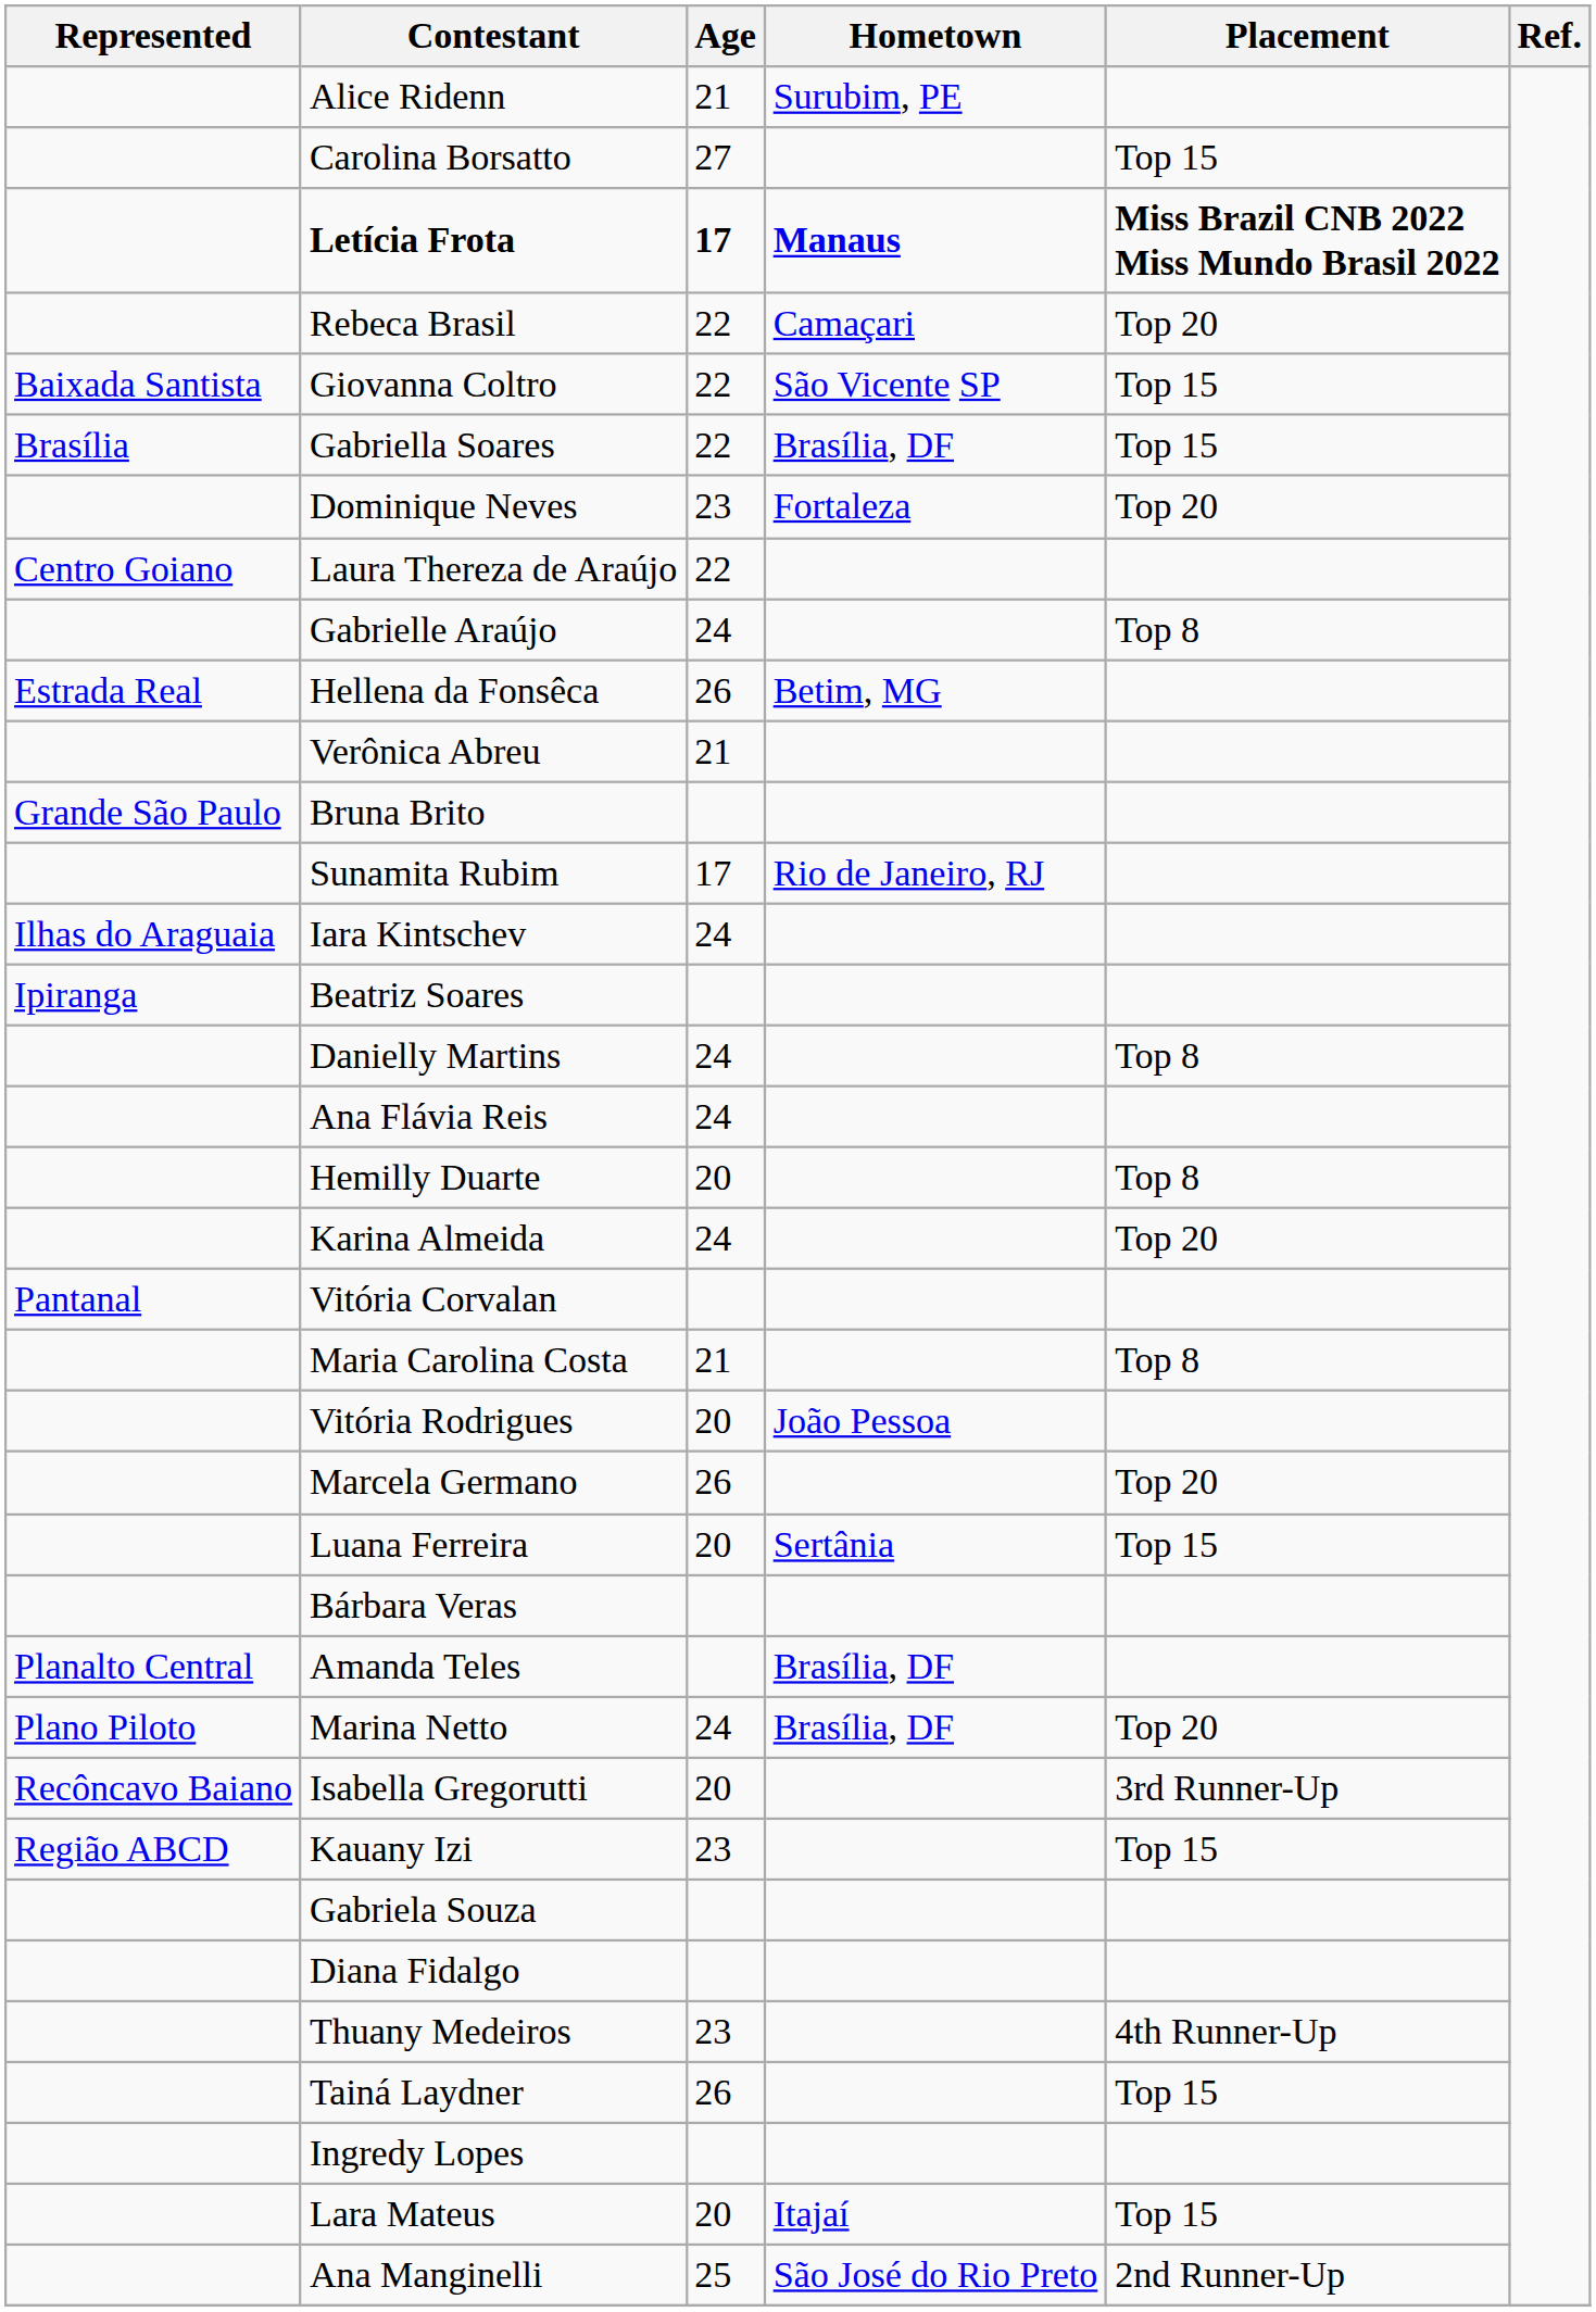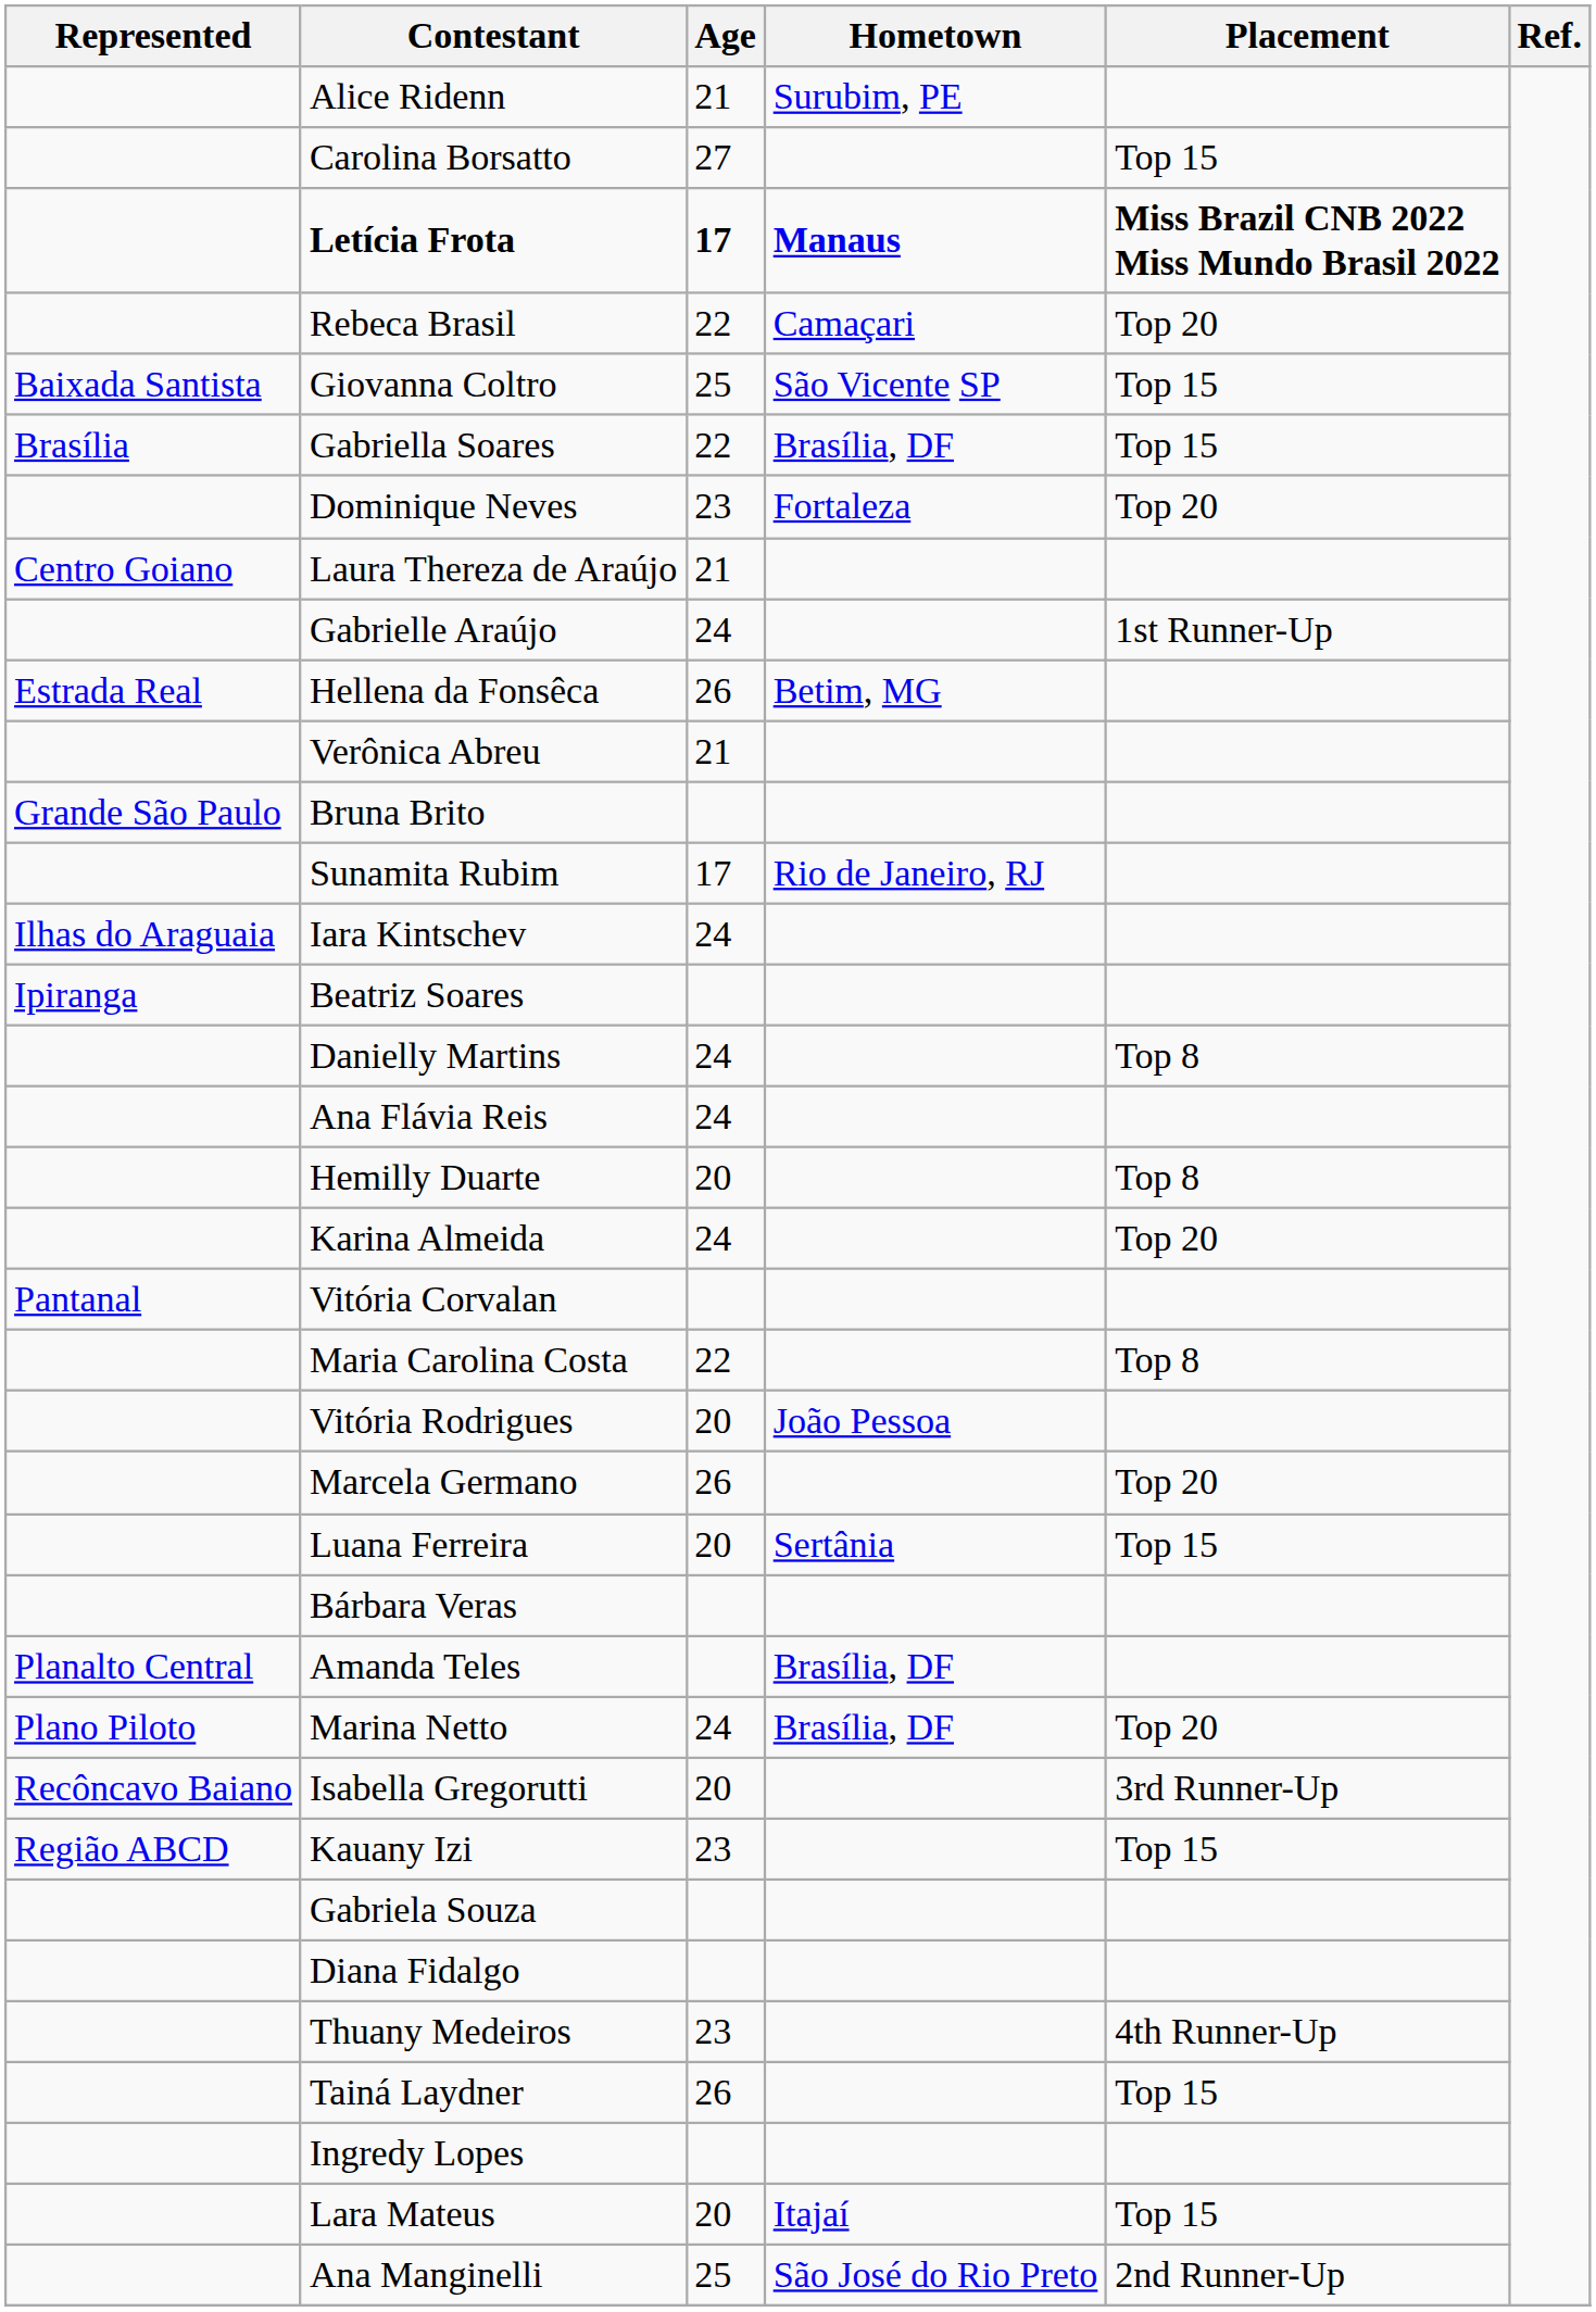Giovanna Coltro | Age: 22 -> 25
Laura Thereza de Araújo | Age: 22 -> 21
Gabrielle Araújo | Placement: Top 8 -> 1st Runner-Up
Maria Carolina Costa | Age: 21 -> 22
